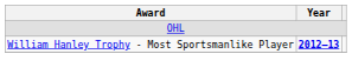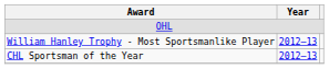William Hanley Trophy - Most Sportsmanlike Player | Year: bold -> normal
+ row: CHL Sportsman of the Year | 2012–13
